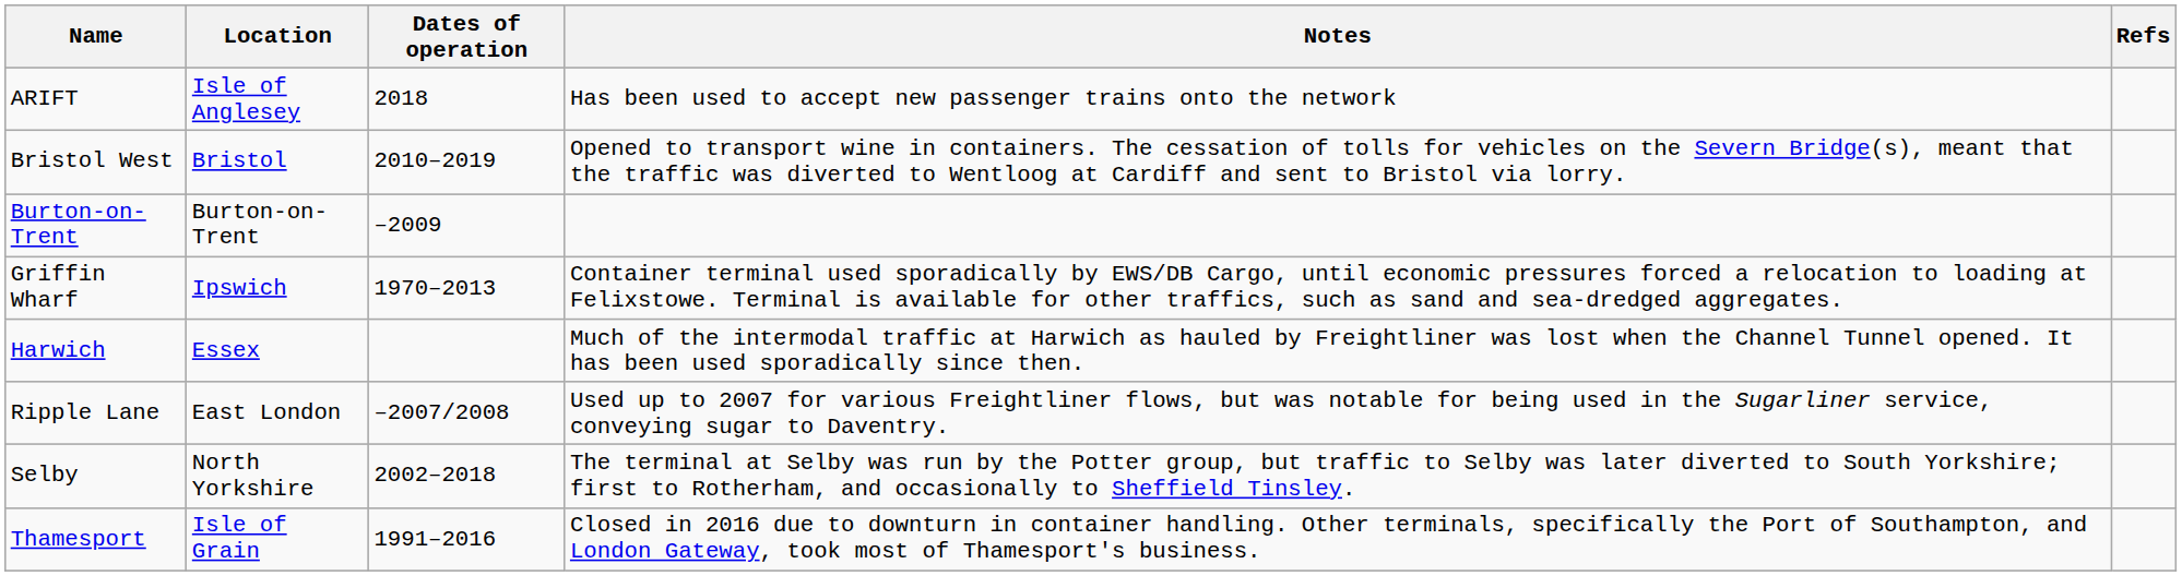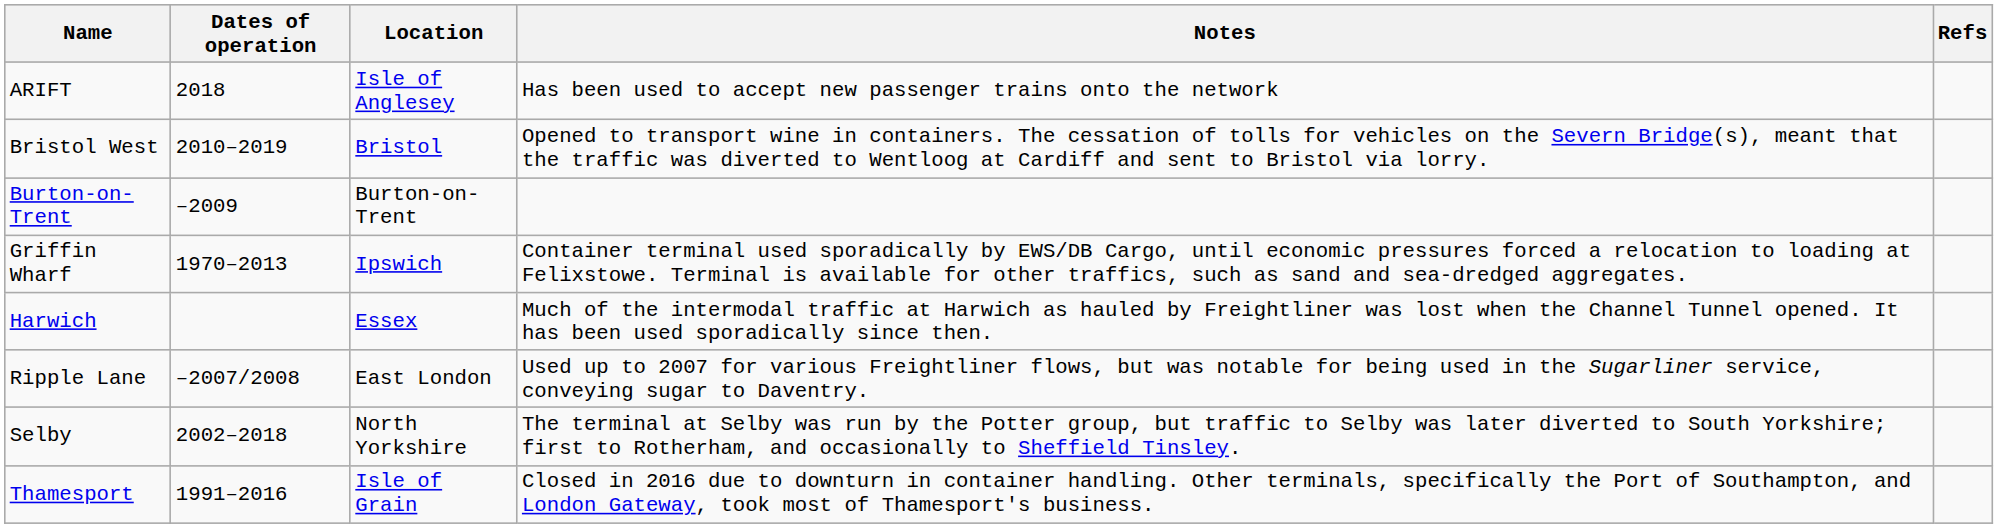columns swapped: Location <-> Dates of operation
